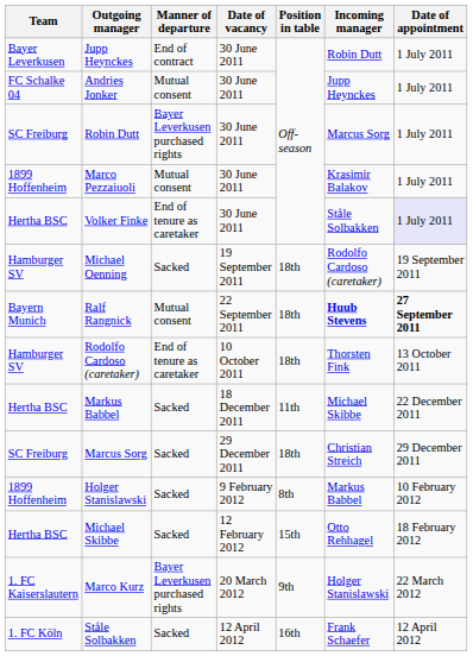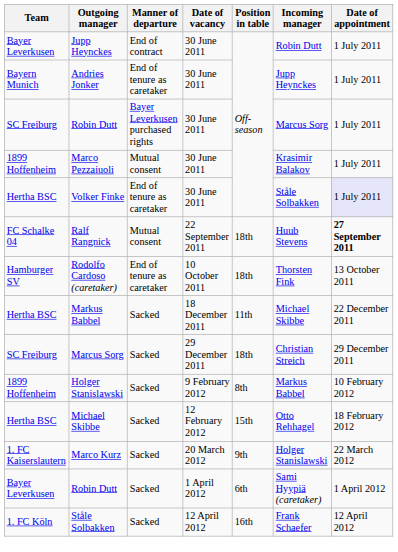Andries Jonker | Team: FC Schalke 04 -> Bayern Munich
Andries Jonker | Manner of departure: Mutual consent -> End of tenure as caretaker
- row: Hamburger SV | Michael Oenning | Sacked | 19 September 2011 | 18th | Rodolfo Cardoso (caretaker) | 19 September 2011
Ralf Rangnick | Team: Bayern Munich -> FC Schalke 04
Ralf Rangnick | Incoming manager: bold -> normal
Marco Kurz | Manner of departure: Bayer Leverkusen purchased rights -> Sacked
+ row: Bayer Leverkusen | Robin Dutt | Sacked | 1 April 2012 | 6th | Sami Hyypiä (caretaker) | 1 April 2012
